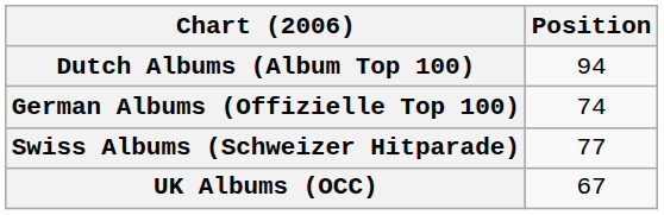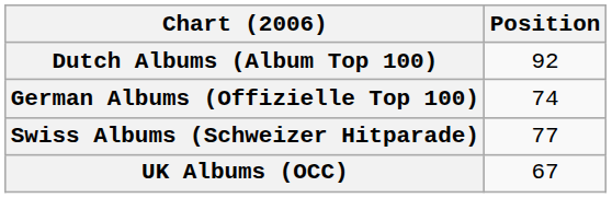Dutch Albums (Album Top 100) | Position: 94 -> 92
